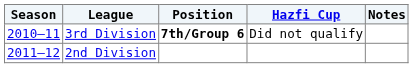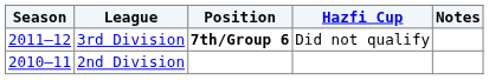3rd Division | Season: 2010–11 -> 2011–12
2nd Division | Season: 2011–12 -> 2010–11
